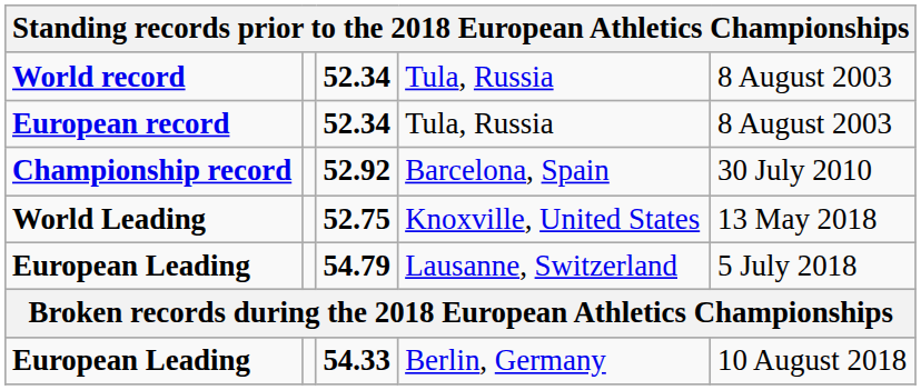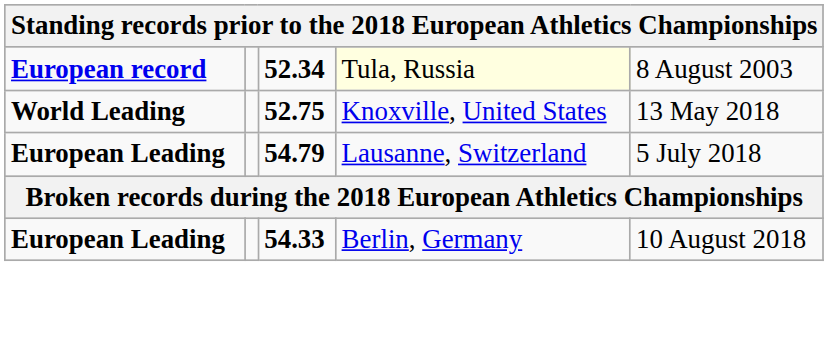- row: World record | 52.34 | Tula, Russia | 8 August 2003
European record | column 4: no background -> lightyellow background
- row: Championship record | 52.92 | Barcelona, Spain | 30 July 2010
